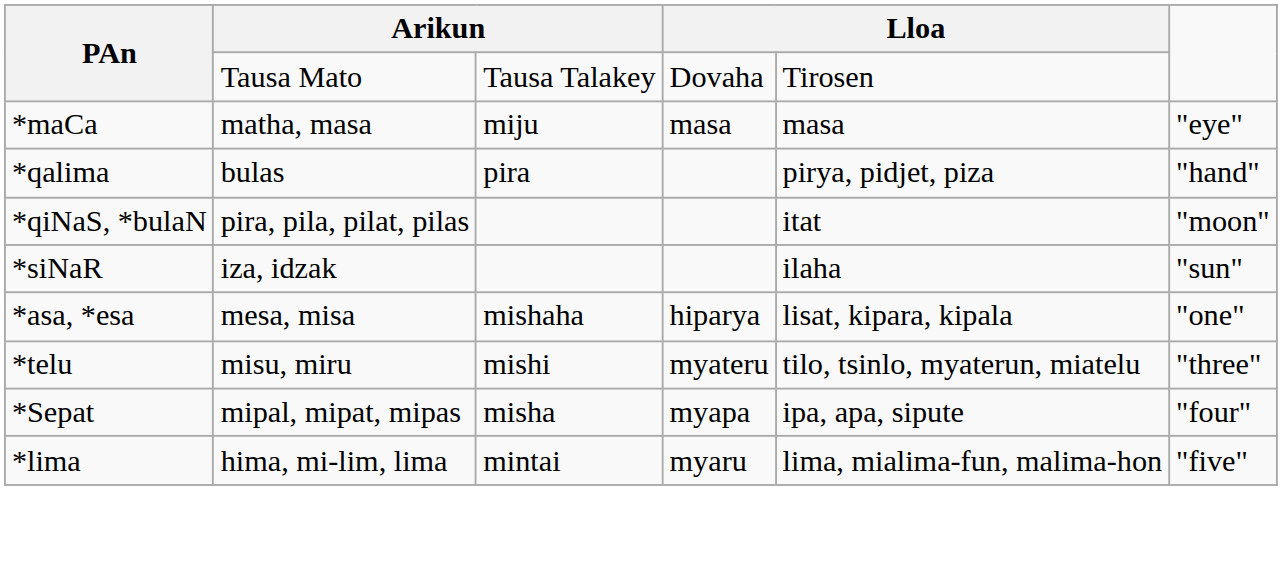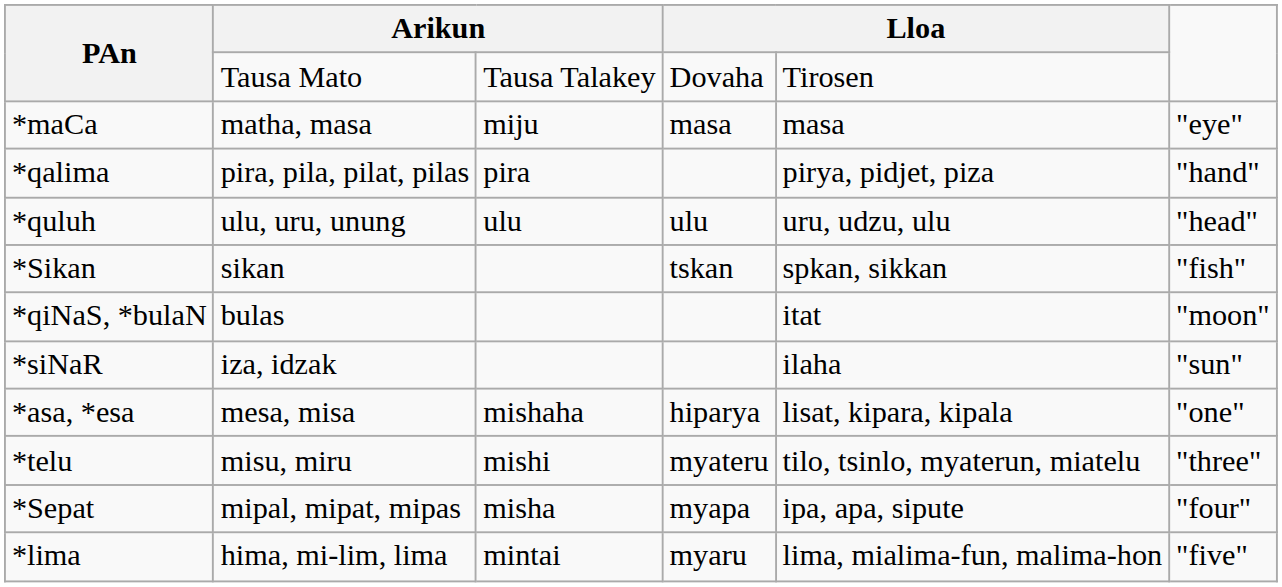*qalima | column 2: bulas -> pira, pila, pilat, pilas
+ row: *quluh | ulu, uru, unung | ulu | ulu | uru, udzu, ulu | "head"
+ row: *Sikan | sikan | tskan | spkan, sikkan | "fish"
*qiNaS, *bulaN | column 2: pira, pila, pilat, pilas -> bulas
